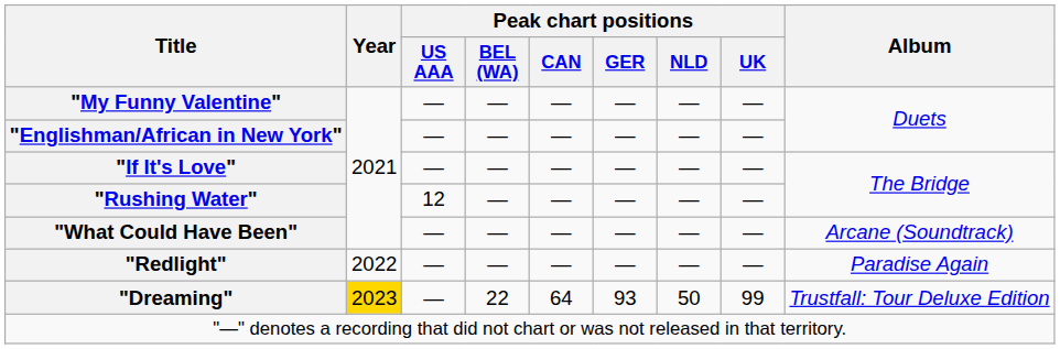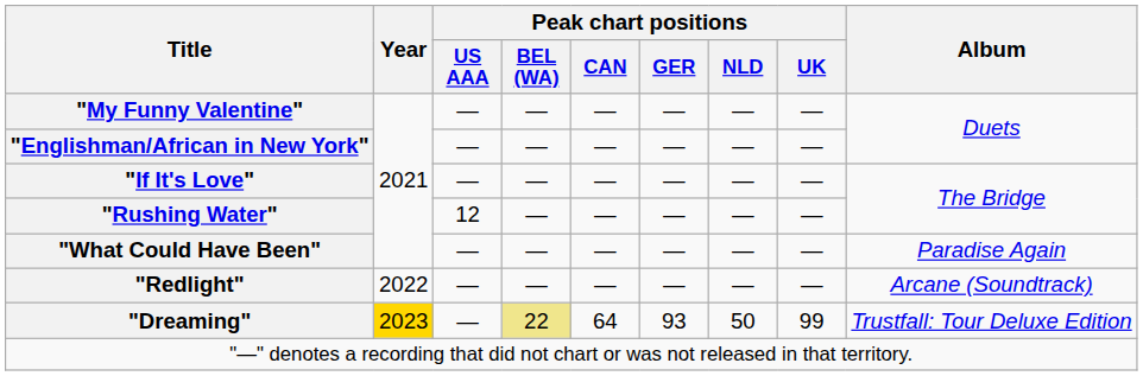"What Could Have Been" | Album: Arcane (Soundtrack) -> Paradise Again
"Redlight" | Album: Paradise Again -> Arcane (Soundtrack)
"Dreaming" | Peak chart positions / BEL (WA): no background -> khaki background
